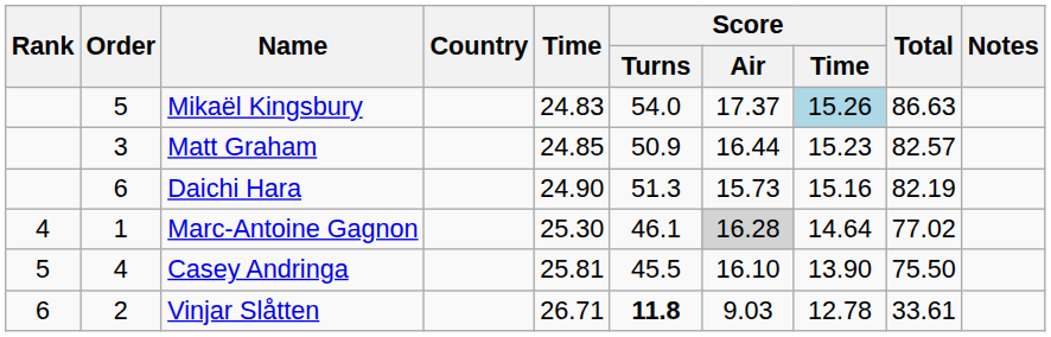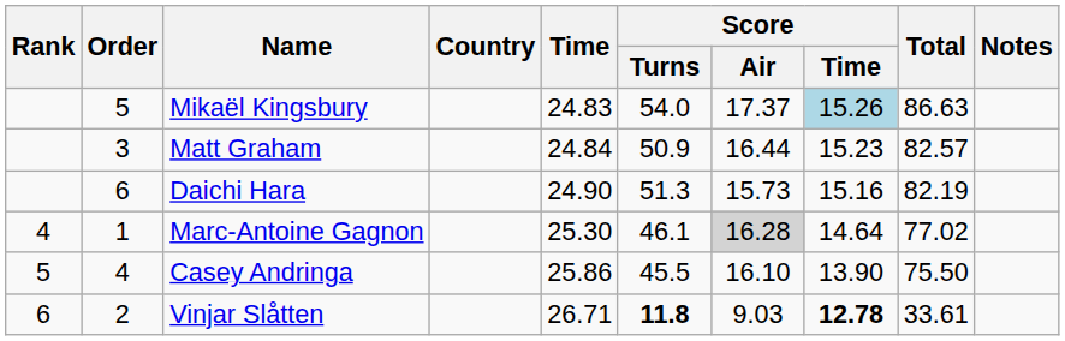Matt Graham | Time: 24.85 -> 24.84
Casey Andringa | Time: 25.81 -> 25.86
Vinjar Slåtten | Score / Time: normal -> bold
